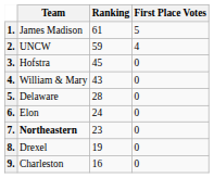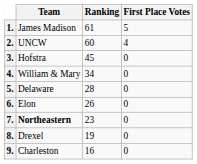2. | Ranking: 59 -> 60
4. | Ranking: 43 -> 34
6. | Ranking: 24 -> 26
